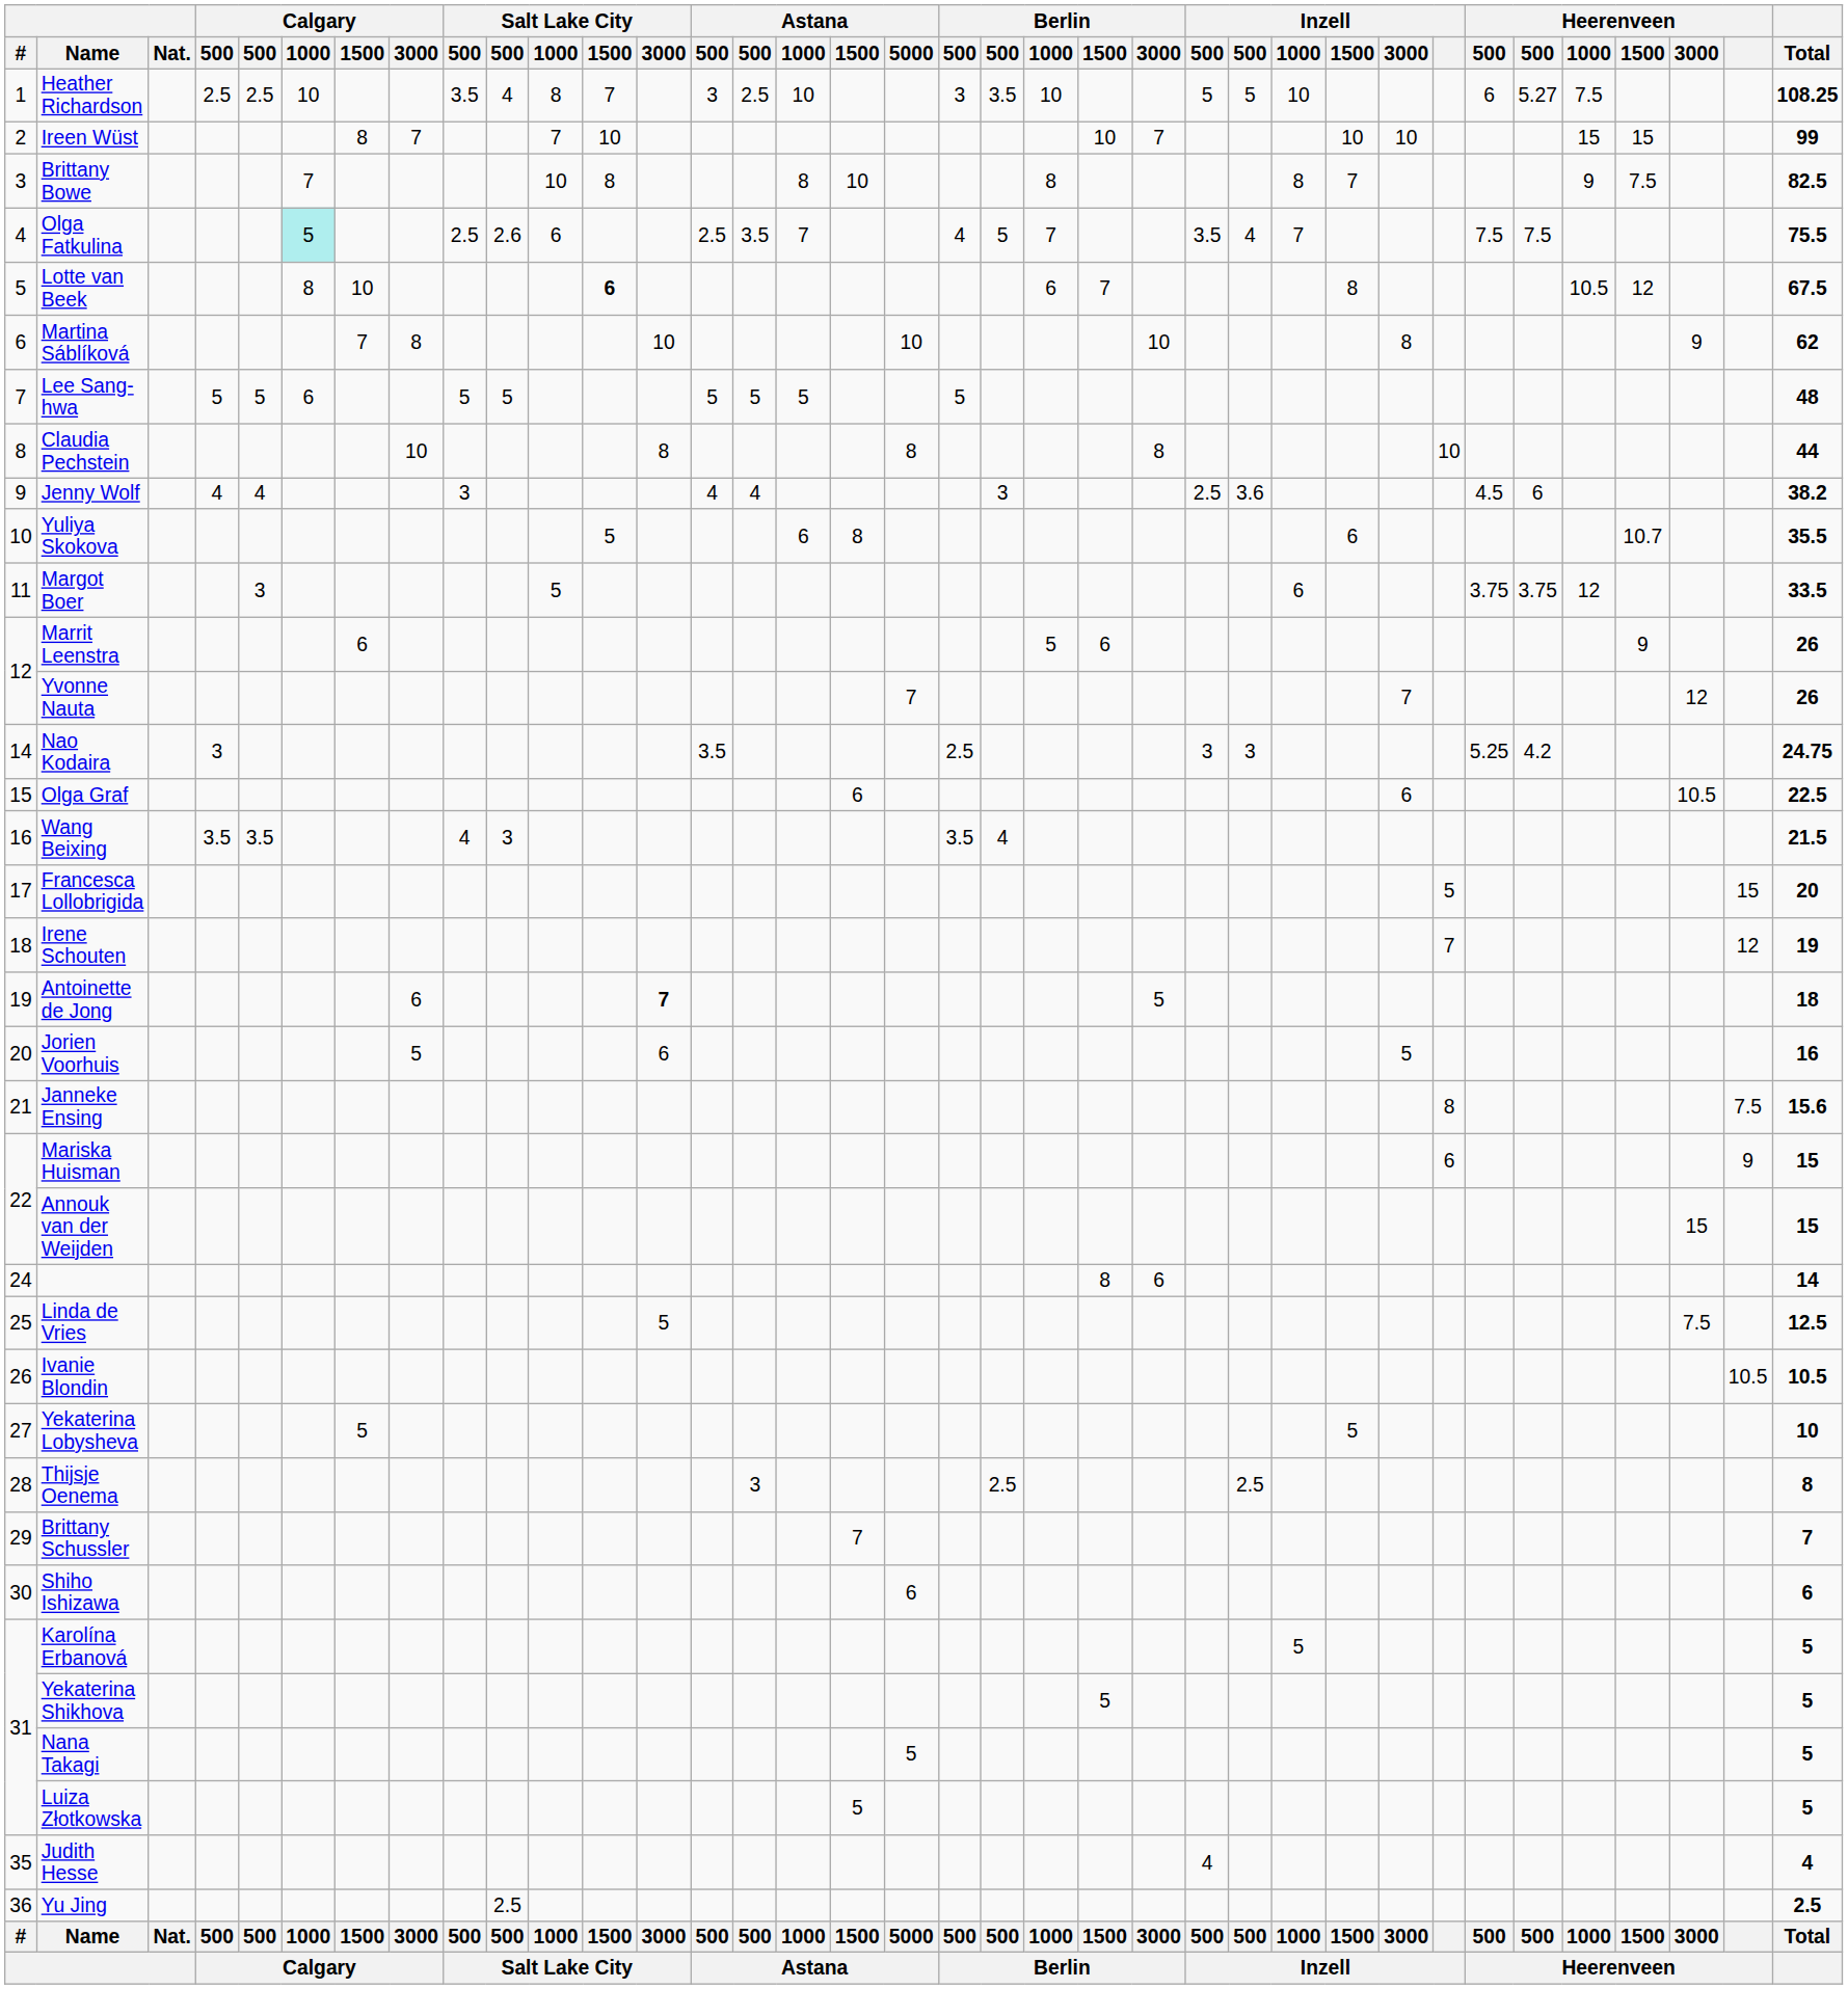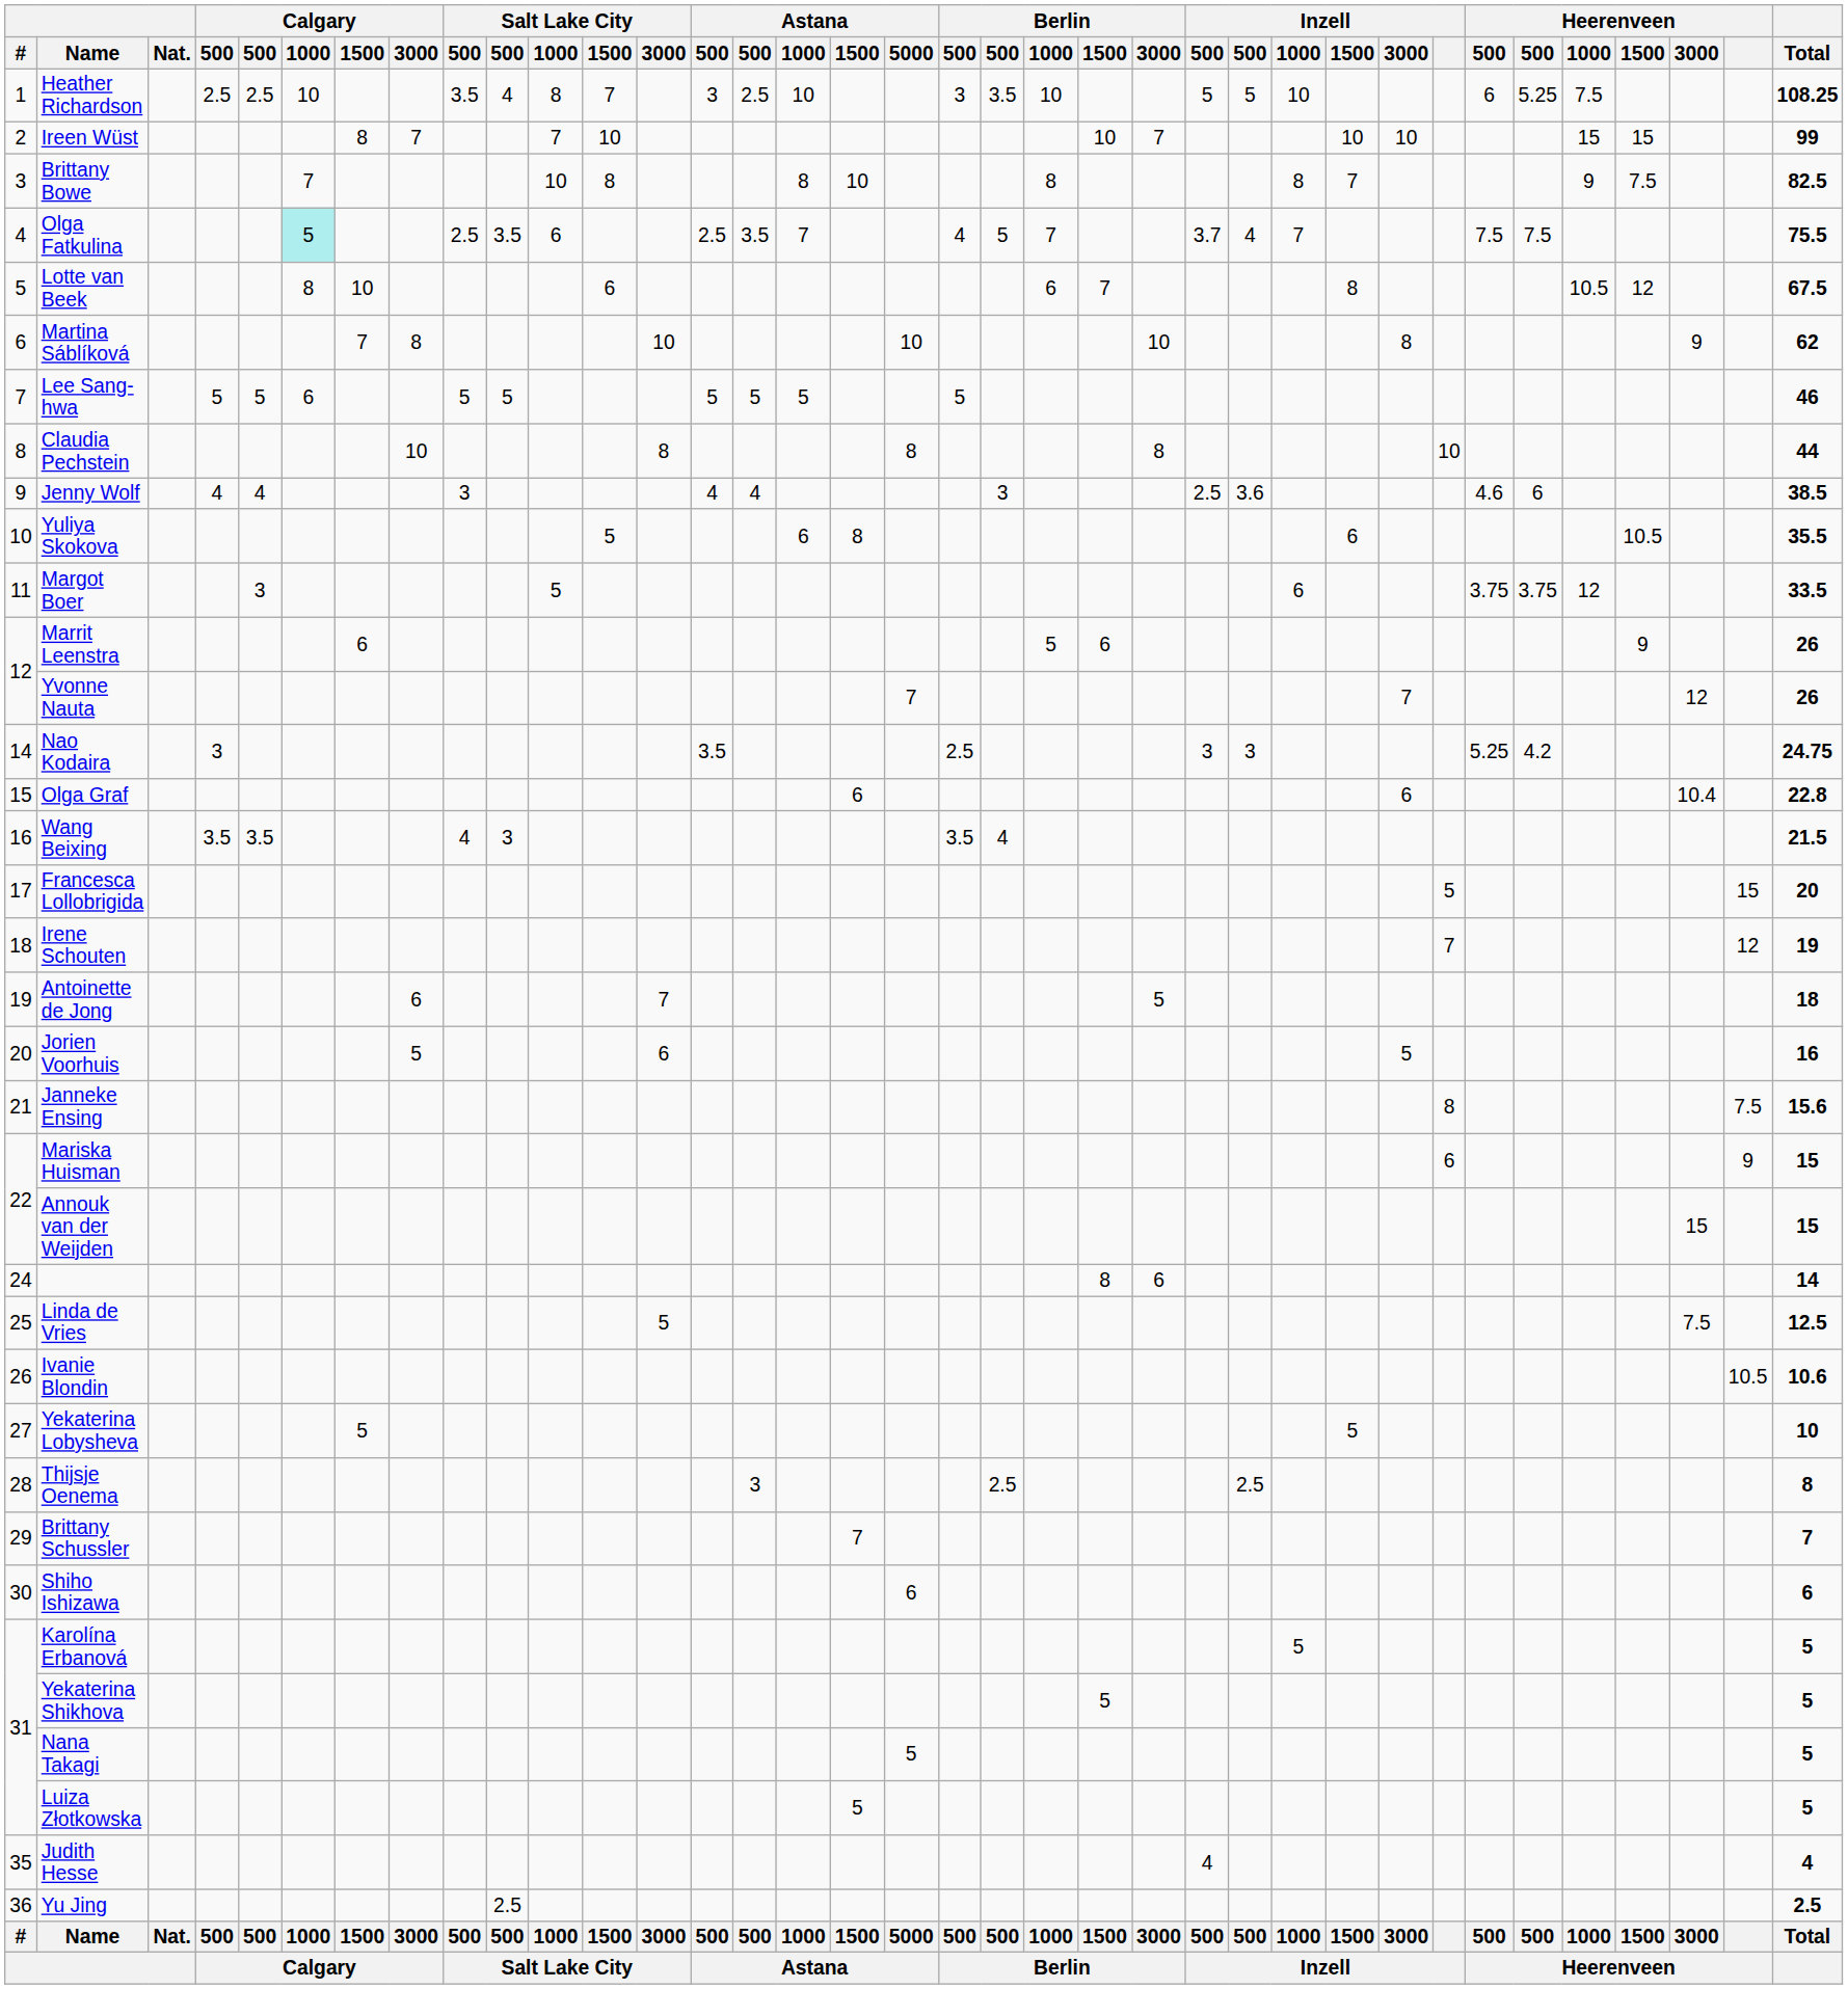Heather Richardson | column 31: 5.27 -> 5.25
Olga Fatkulina | column 10: 2.6 -> 3.5
Olga Fatkulina | column 24: 3.5 -> 3.7
Lotte van Beek | Salt Lake City / 1500: bold -> normal
Lee Sang-hwa | Total: 48 -> 46
Jenny Wolf | column 30: 4.5 -> 4.6
Jenny Wolf | Total: 38.2 -> 38.5
Yuliya Skokova | Heerenveen / 1500: 10.7 -> 10.5
Olga Graf | Heerenveen / 3000: 10.5 -> 10.4
Olga Graf | Total: 22.5 -> 22.8
Antoinette de Jong | Salt Lake City / 3000: bold -> normal
Ivanie Blondin | Total: 10.5 -> 10.6
